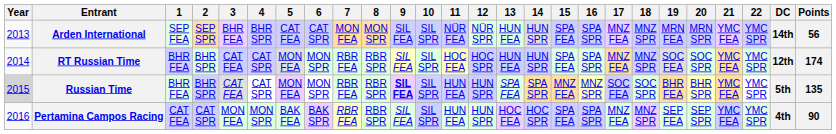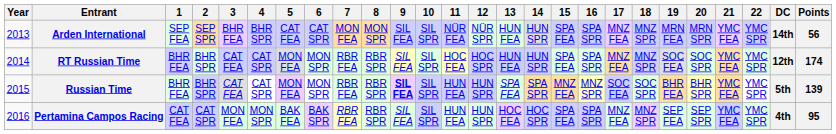Russian Time | Year: lightgrey background -> no background
Russian Time | Points: 135 -> 139
Pertamina Campos Racing | Points: 90 -> 95
